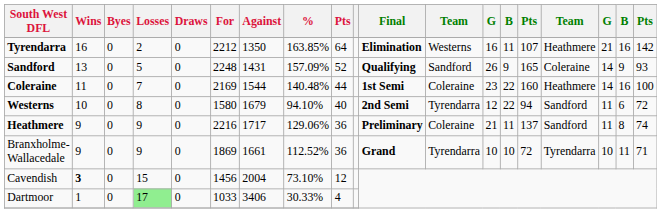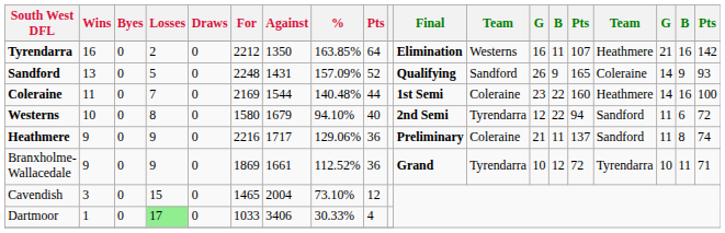Branxholme-Wallacedale | column 14: 10 -> 12
Cavendish | Wins: bold -> normal
Cavendish | For: 1456 -> 1465
